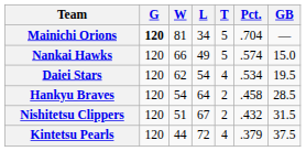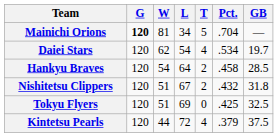- row: Nankai Hawks | 120 | 66 | 49 | 5 | .574 | 15.0
Daiei Stars | GB: 19.5 -> 19.7
Nishitetsu Clippers | GB: 31.5 -> 31.8
+ row: Tokyu Flyers | 120 | 51 | 69 | 0 | .425 | 32.5
